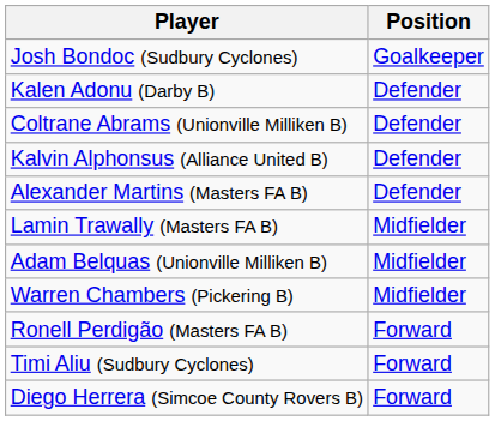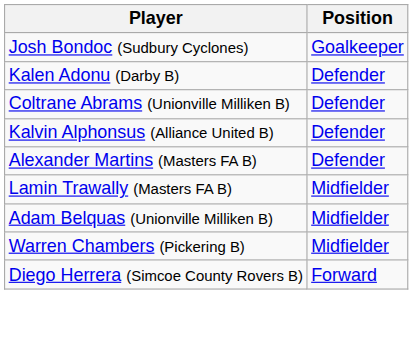- row: Ronell Perdigão (Masters FA B) | Forward
- row: Timi Aliu (Sudbury Cyclones) | Forward
